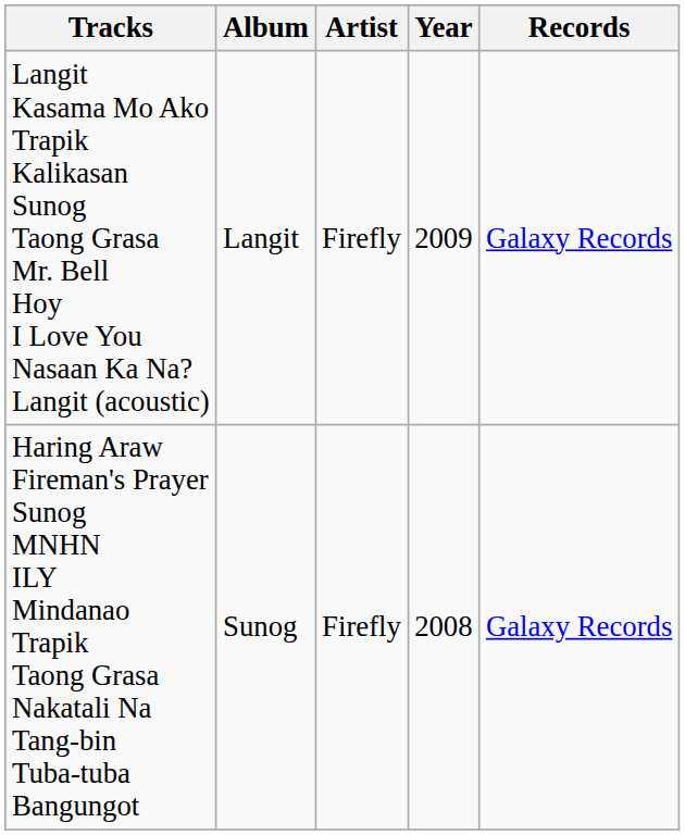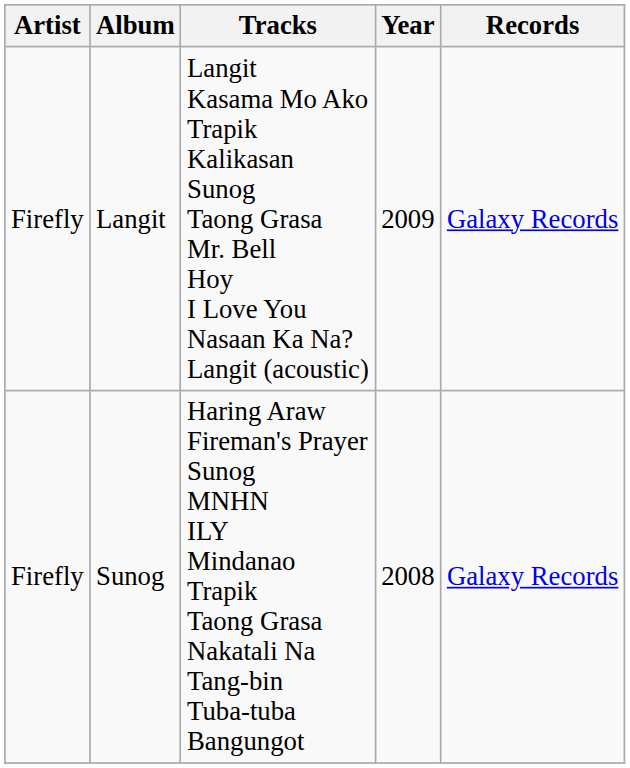columns swapped: Artist <-> Tracks
